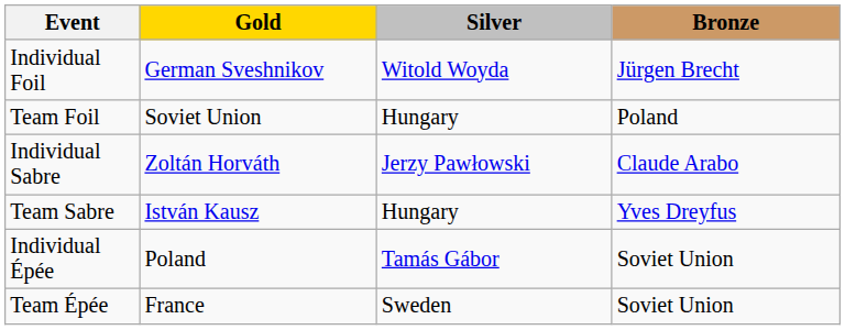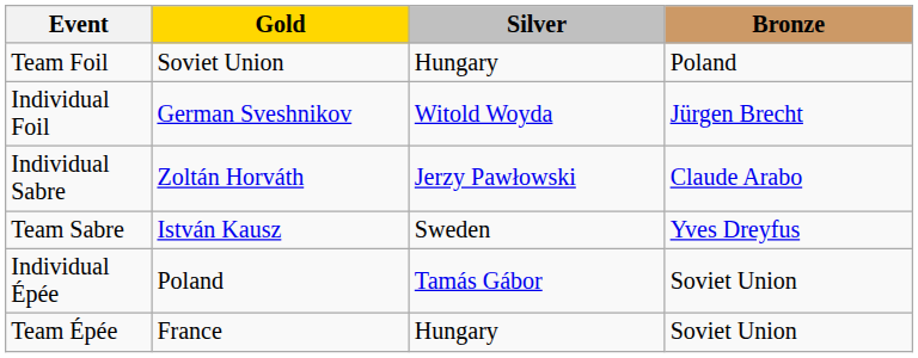rows swapped: Individual Foil <-> Team Foil
Team Sabre | Silver: Hungary -> Sweden
Team Épée | Silver: Sweden -> Hungary
